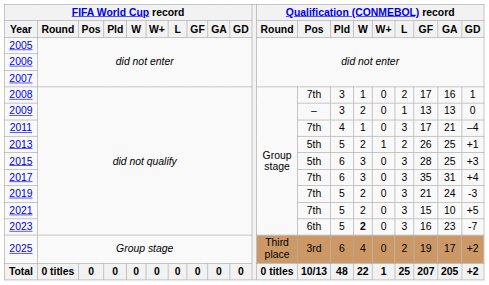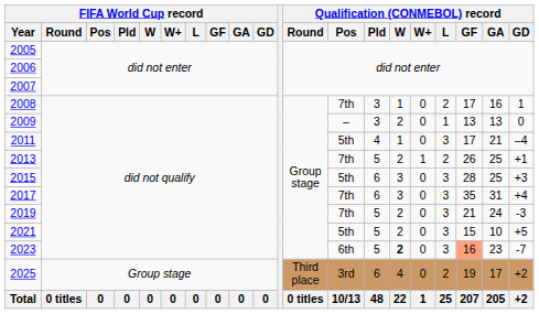2011 | Qualification (CONMEBOL) record / Pos: 7th -> 5th
2013 | Qualification (CONMEBOL) record / Pos: 5th -> 7th
2021 | Qualification (CONMEBOL) record / Pos: 7th -> 5th
2023 | Qualification (CONMEBOL) record / GF: no background -> lightsalmon background
